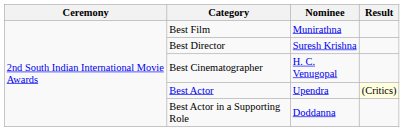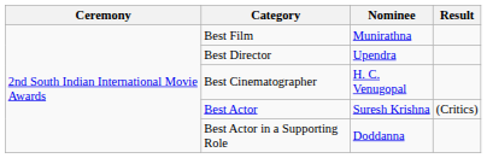Best Director | Nominee: Suresh Krishna -> Upendra
Best Actor | Nominee: Upendra -> Suresh Krishna
Best Actor | Result: lightyellow background -> no background
